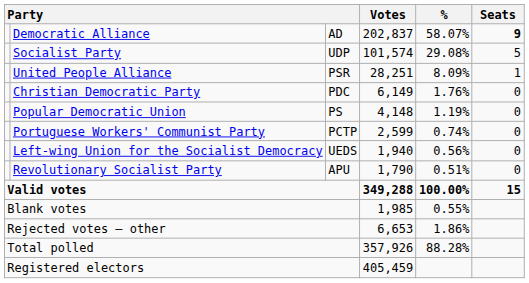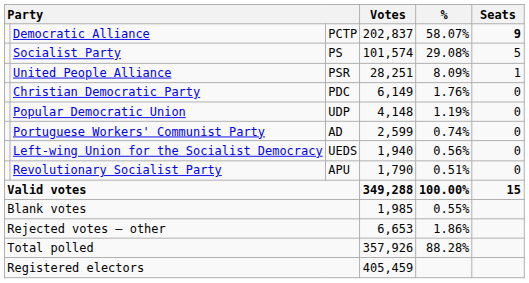Democratic Alliance | column 3: AD -> PCTP
Socialist Party | column 3: UDP -> PS
Popular Democratic Union | column 3: PS -> UDP
Portuguese Workers' Communist Party | column 3: PCTP -> AD
